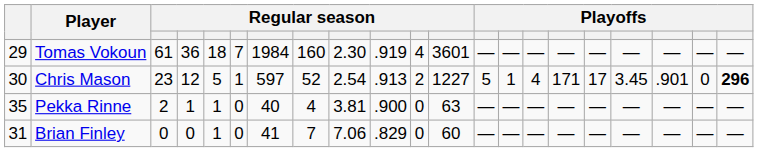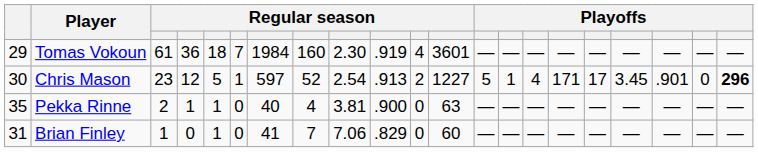Brian Finley | column 3: 0 -> 1
